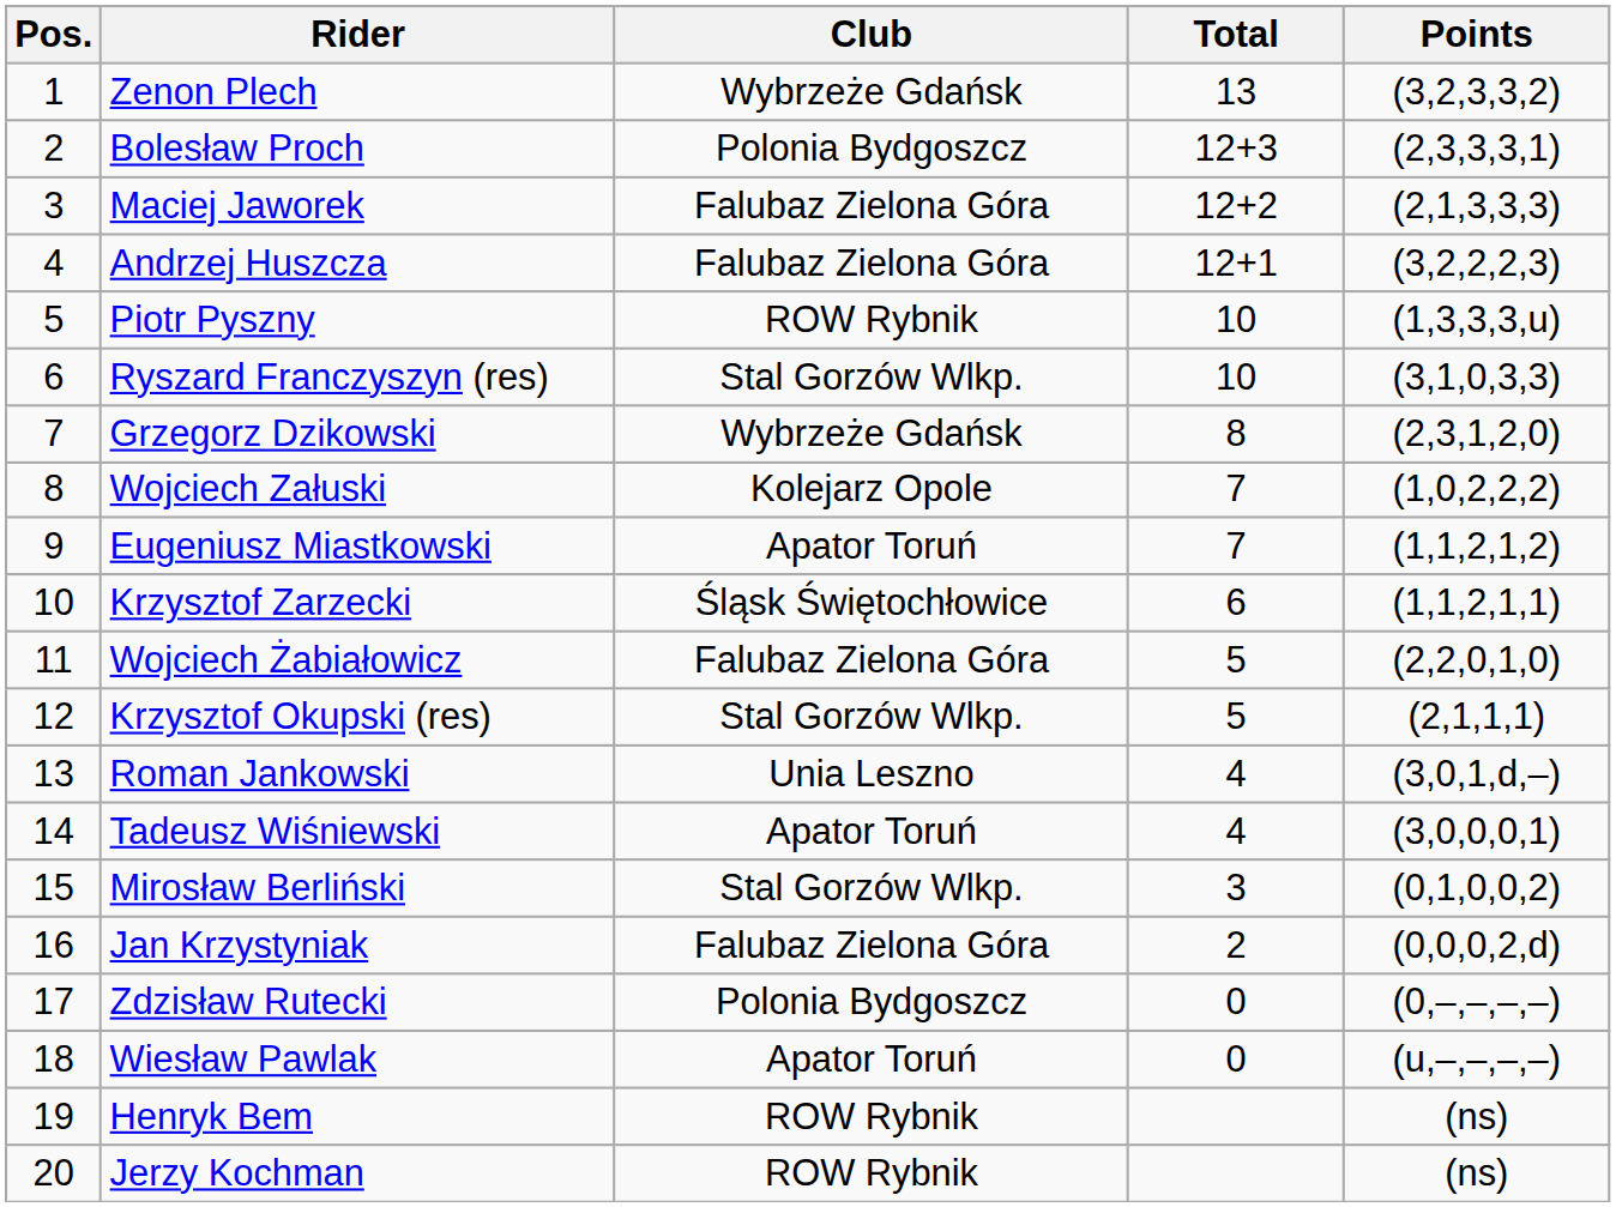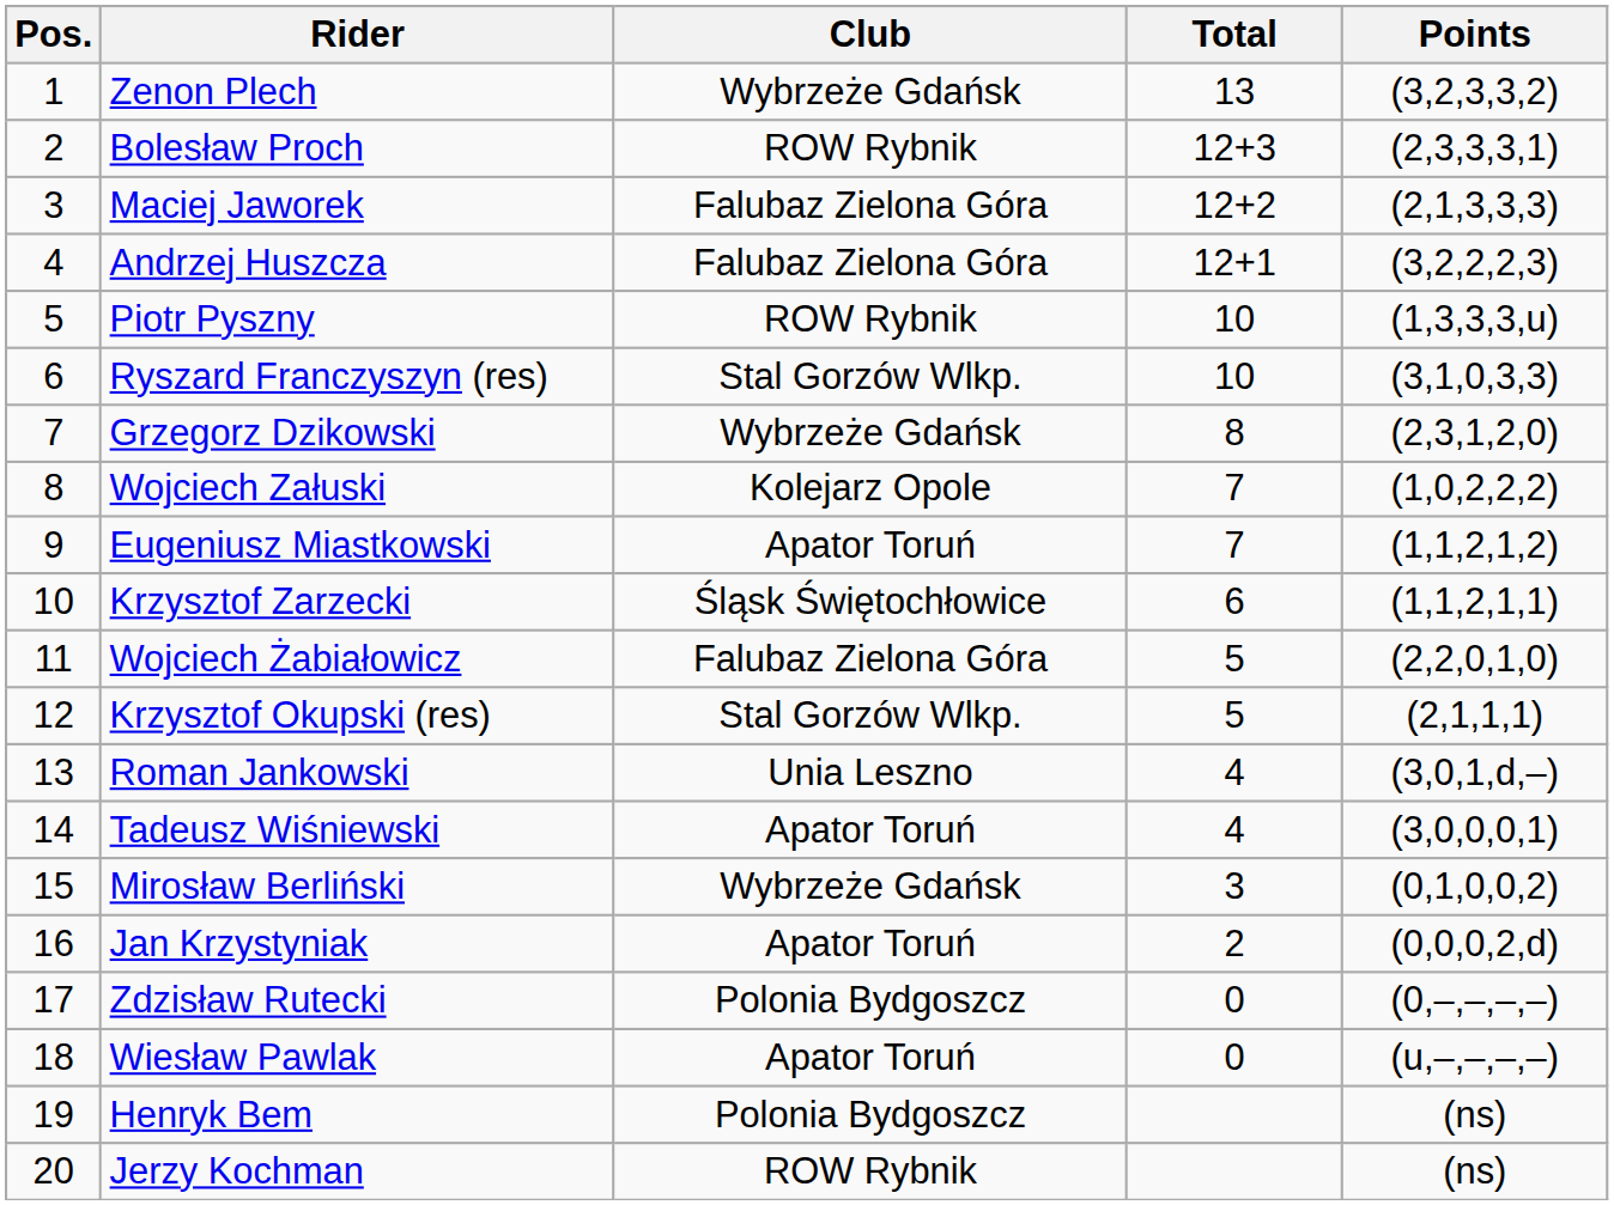Bolesław Proch | Club: Polonia Bydgoszcz -> ROW Rybnik
Mirosław Berliński | Club: Stal Gorzów Wlkp. -> Wybrzeże Gdańsk
Jan Krzystyniak | Club: Falubaz Zielona Góra -> Apator Toruń
Henryk Bem | Club: ROW Rybnik -> Polonia Bydgoszcz
